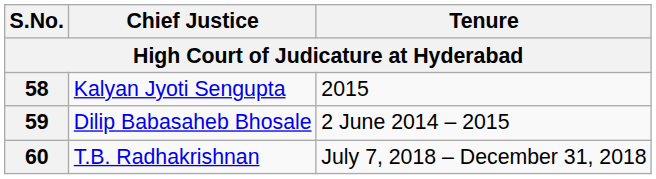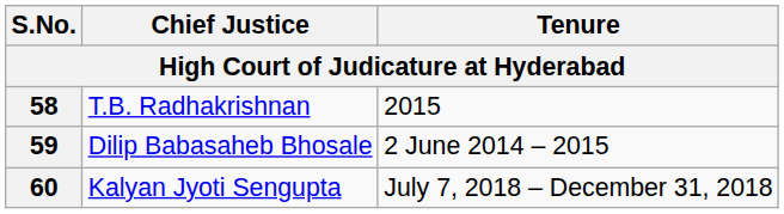58 | Chief Justice: Kalyan Jyoti Sengupta -> T.B. Radhakrishnan
60 | Chief Justice: T.B. Radhakrishnan -> Kalyan Jyoti Sengupta
